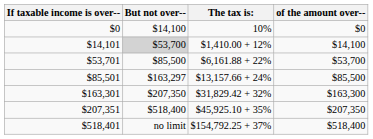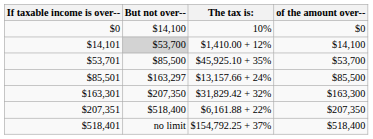$53,701 | The tax is:: $6,161.88 + 22% -> $45,925.10 + 35%
$207,351 | The tax is:: $45,925.10 + 35% -> $6,161.88 + 22%
